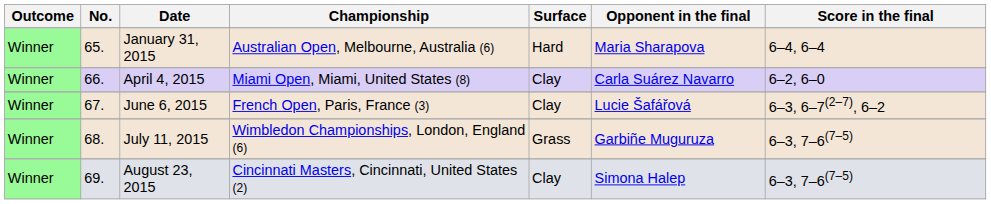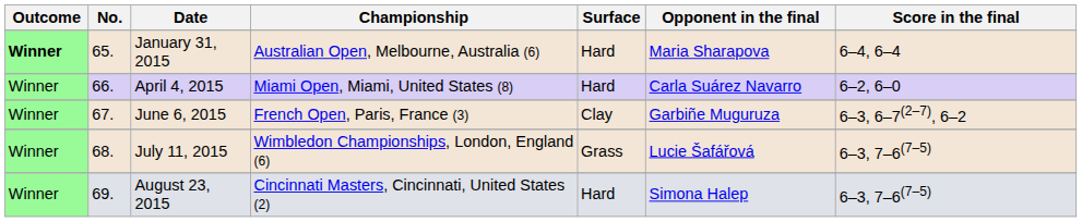January 31, 2015 | Outcome: normal -> bold
April 4, 2015 | Surface: Clay -> Hard
June 6, 2015 | Opponent in the final: Lucie Šafářová -> Garbiñe Muguruza
July 11, 2015 | Opponent in the final: Garbiñe Muguruza -> Lucie Šafářová
August 23, 2015 | Surface: Clay -> Hard
